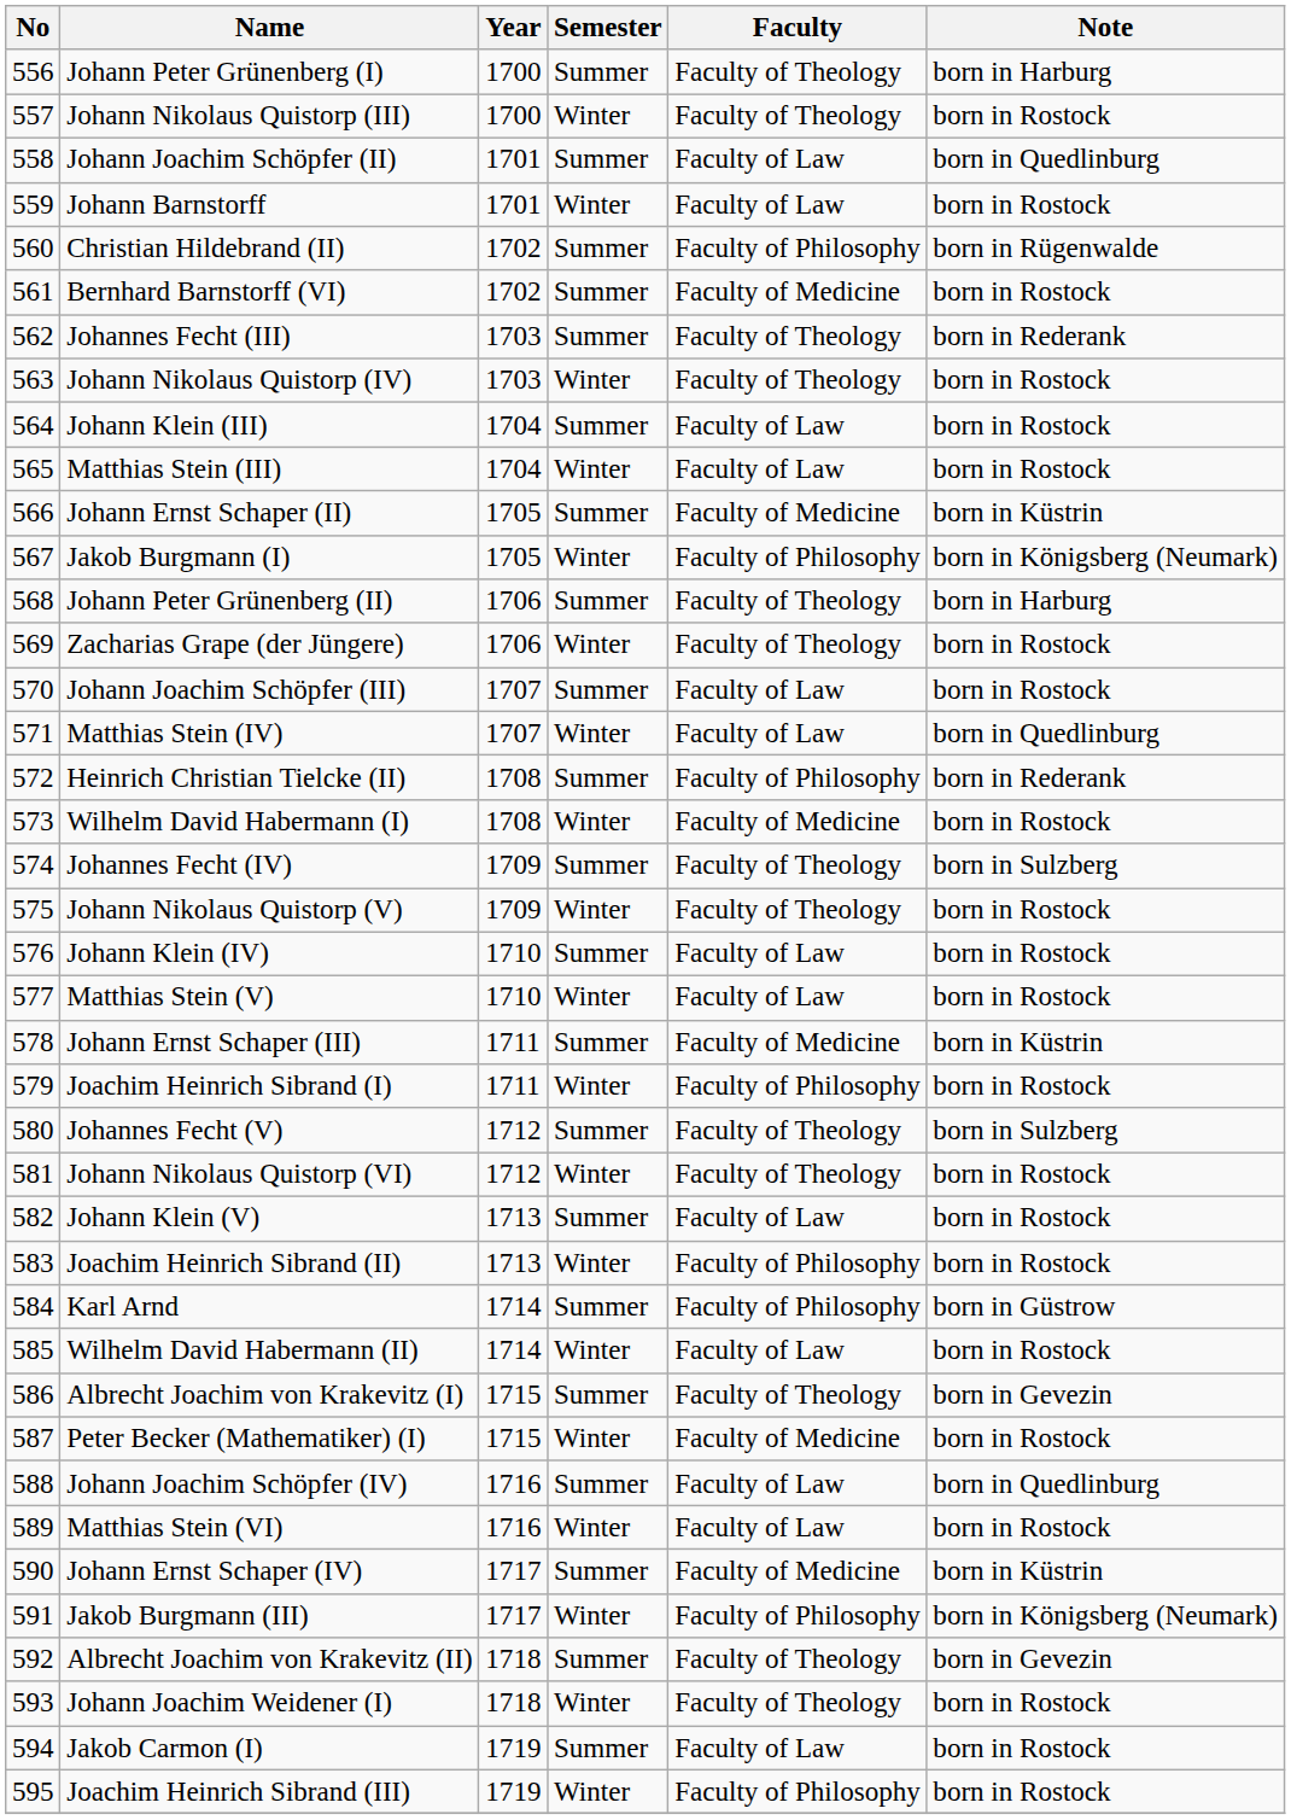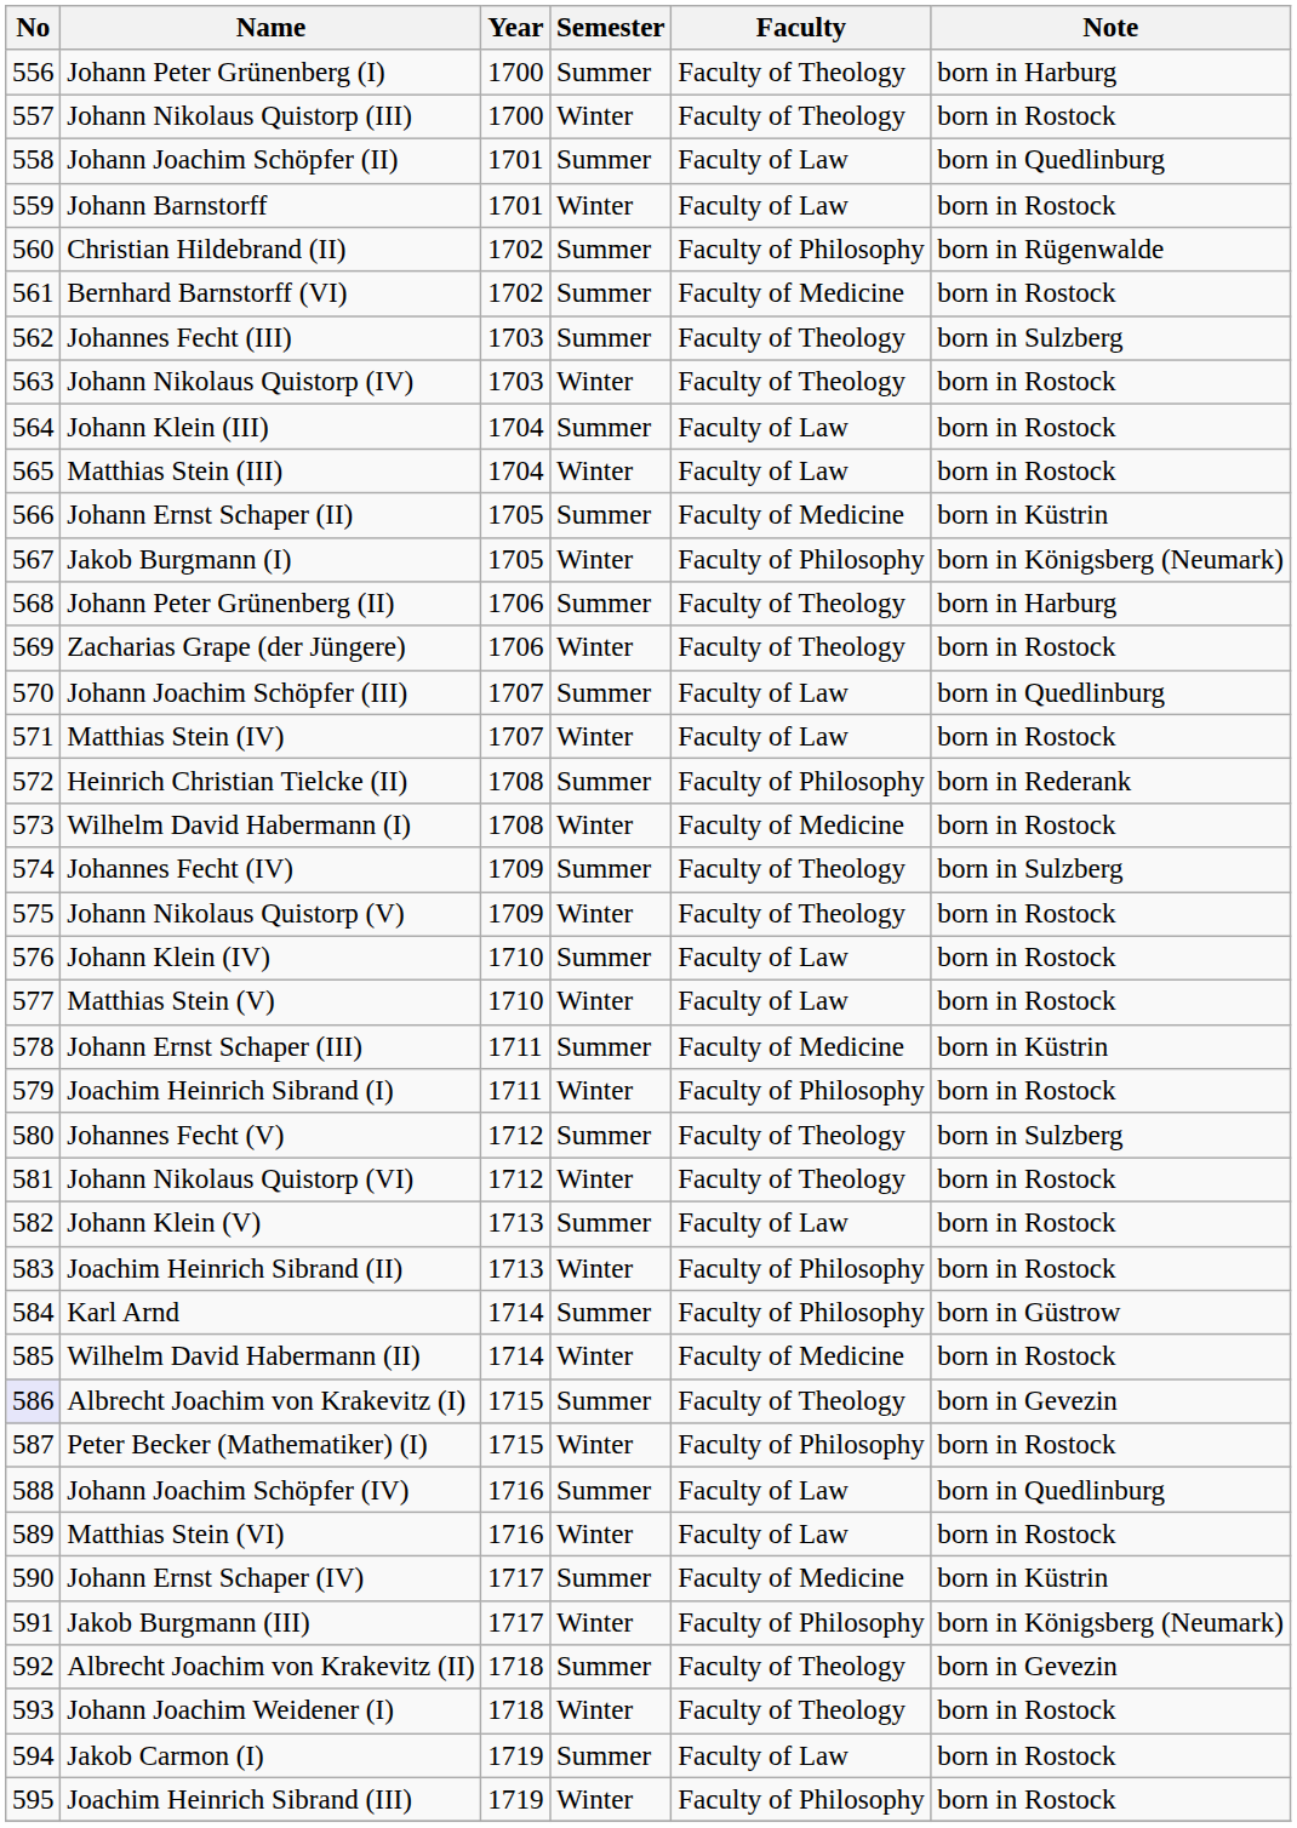Johannes Fecht (III) | Note: born in Rederank -> born in Sulzberg
Johann Joachim Schöpfer (III) | Note: born in Rostock -> born in Quedlinburg
Matthias Stein (IV) | Note: born in Quedlinburg -> born in Rostock
Wilhelm David Habermann (II) | Faculty: Faculty of Law -> Faculty of Medicine
Albrecht Joachim von Krakevitz (I) | No: no background -> lavender background
Peter Becker (Mathematiker) (I) | Faculty: Faculty of Medicine -> Faculty of Philosophy
